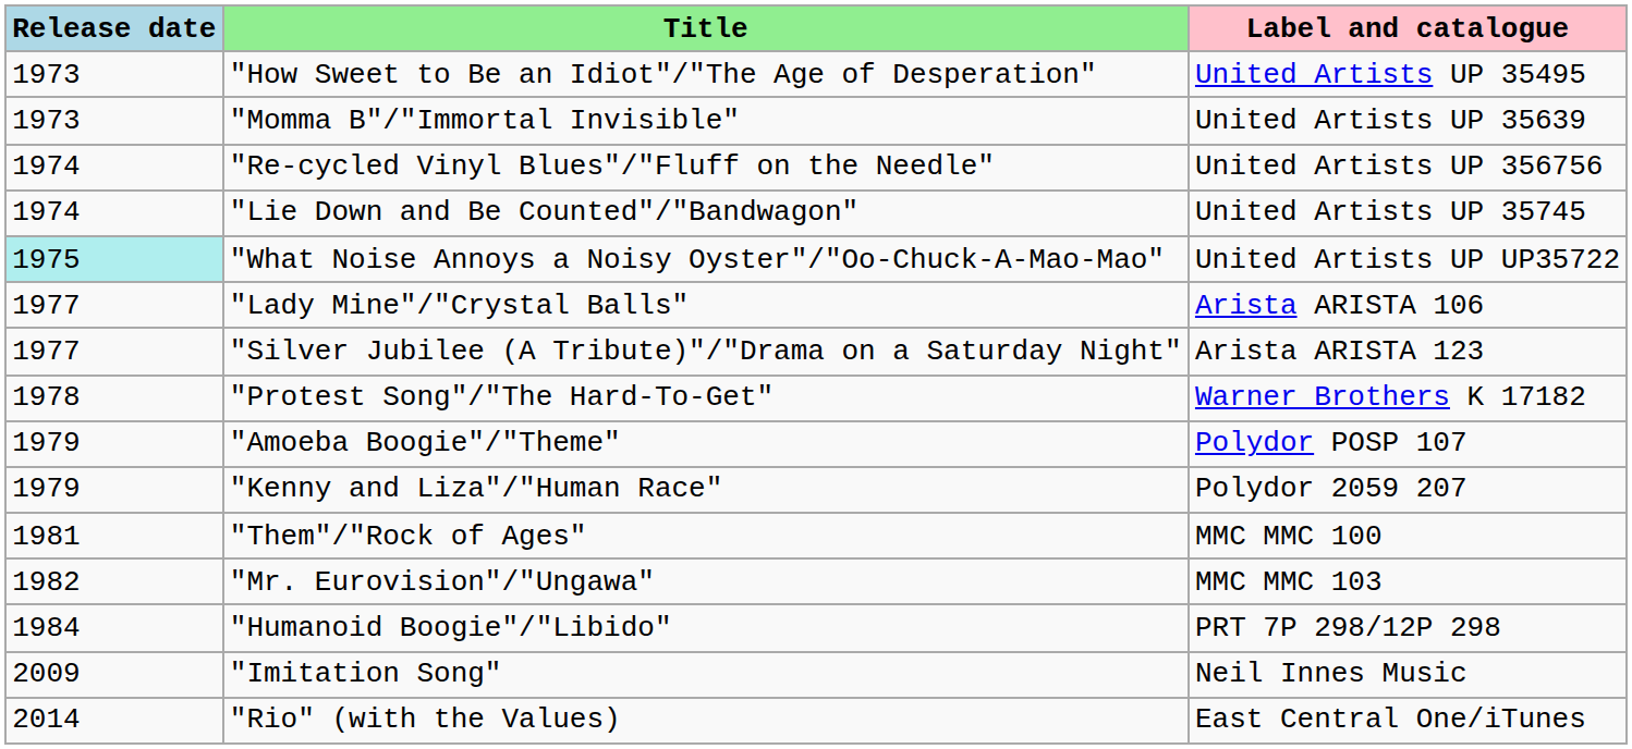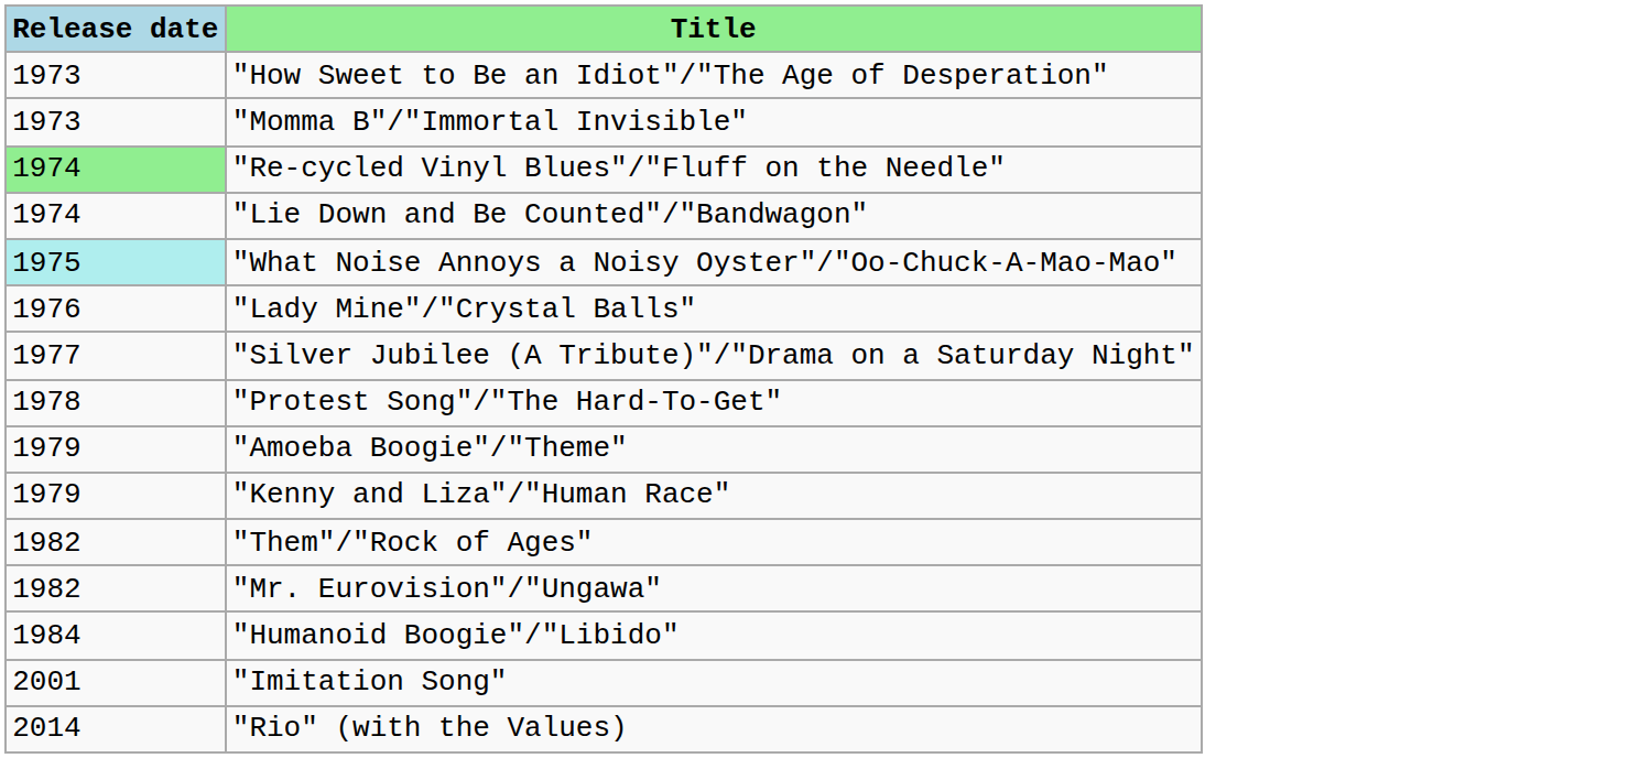- column: Label and catalogue | United Artists UP 35495 | United Artists UP 35639 | United Artists UP 356756 | United Artists UP 35745 | United Artists UP UP35722 | Arista ARISTA 106 | Arista ARISTA 123 | Warner Brothers K 17182 | Polydor POSP 107 | Polydor 2059 207 | MMC MMC 100 | MMC MMC 103 | PRT 7P 298/12P 298 | Neil Innes Music | East Central One/iTunes
"Re-cycled Vinyl Blues"/"Fluff on the Needle" | Release date: no background -> lightgreen background
"Lady Mine"/"Crystal Balls" | Release date: 1977 -> 1976
"Them"/"Rock of Ages" | Release date: 1981 -> 1982
"Imitation Song" | Release date: 2009 -> 2001
